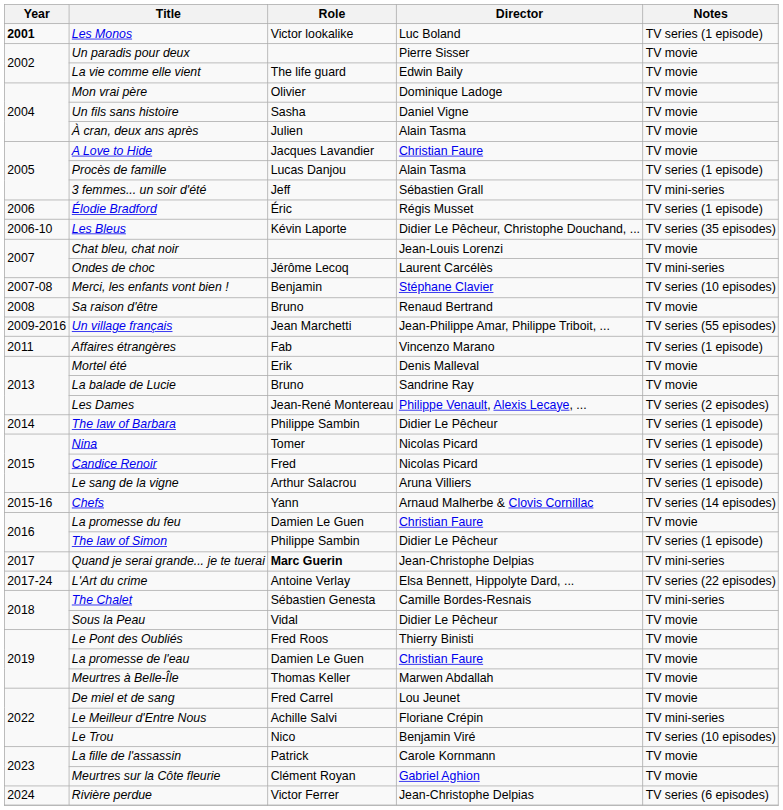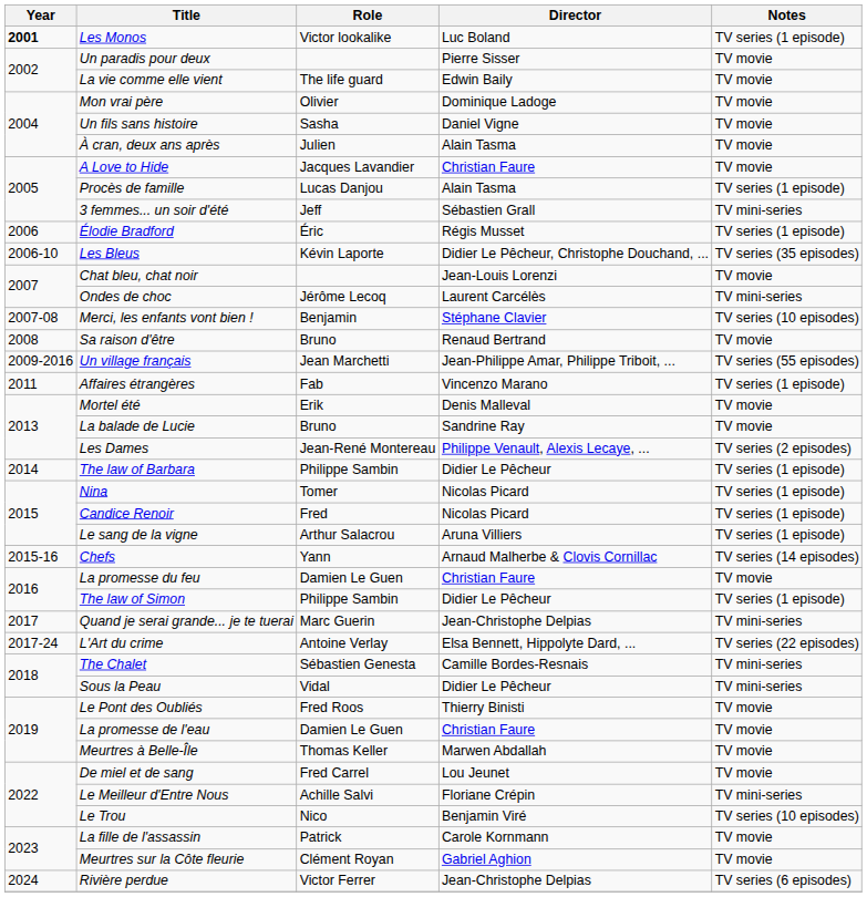Quand je serai grande... je te tuerai | Role: bold -> normal
Sous la Peau | Notes: TV movie -> TV mini-series
